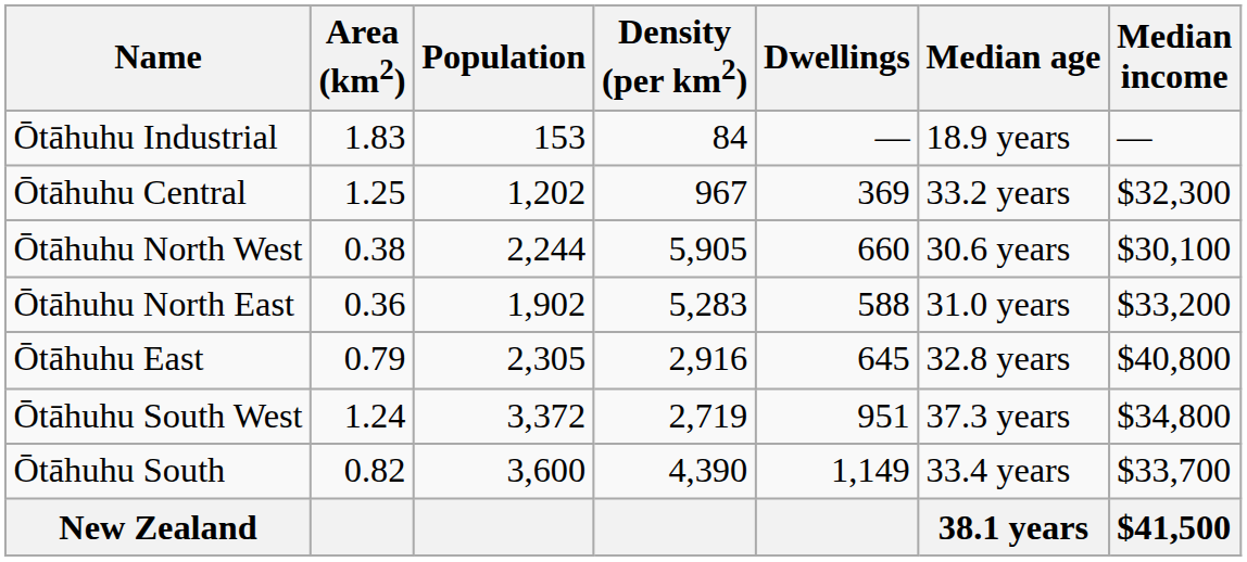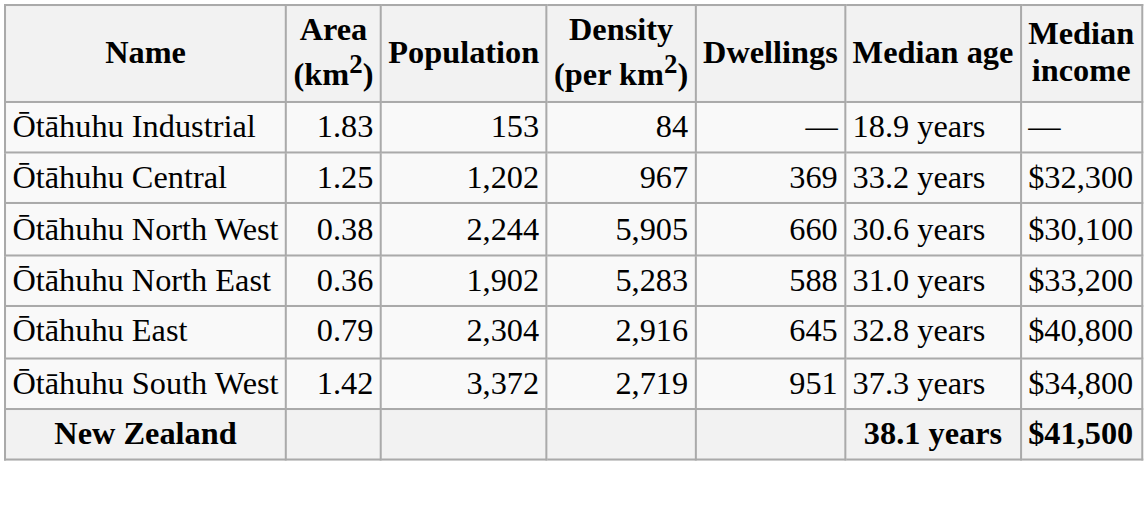Ōtāhuhu East | Population: 2,305 -> 2,304
Ōtāhuhu South West | Area (km2): 1.24 -> 1.42
- row: Ōtāhuhu South | 0.82 | 3,600 | 4,390 | 1,149 | 33.4 years | $33,700
